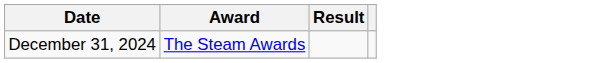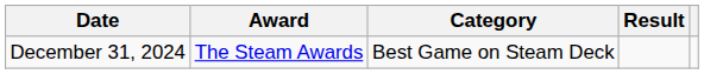+ column: Category | Best Game on Steam Deck
